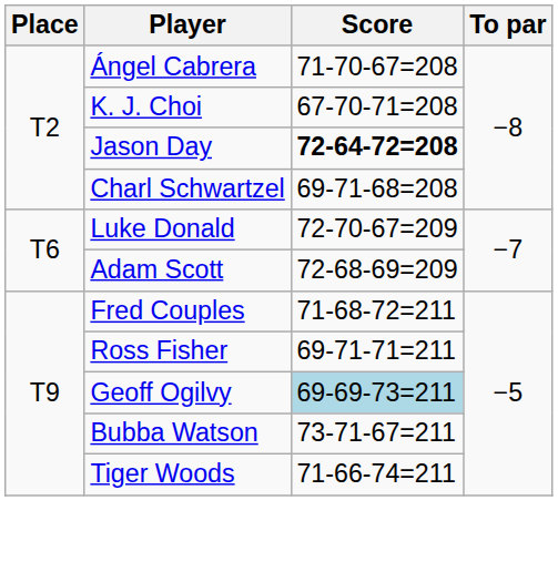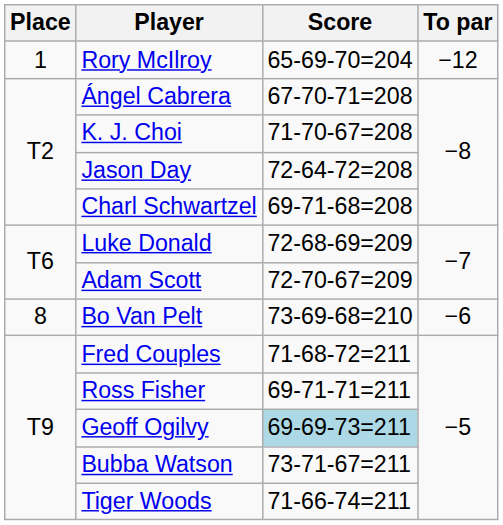+ row: 1 | Rory McIlroy | 65-69-70=204 | −12
Ángel Cabrera | Score: 71-70-67=208 -> 67-70-71=208
K. J. Choi | Score: 67-70-71=208 -> 71-70-67=208
Jason Day | Score: bold -> normal
Luke Donald | Score: 72-70-67=209 -> 72-68-69=209
Adam Scott | Score: 72-68-69=209 -> 72-70-67=209
+ row: 8 | Bo Van Pelt | 73-69-68=210 | −6
